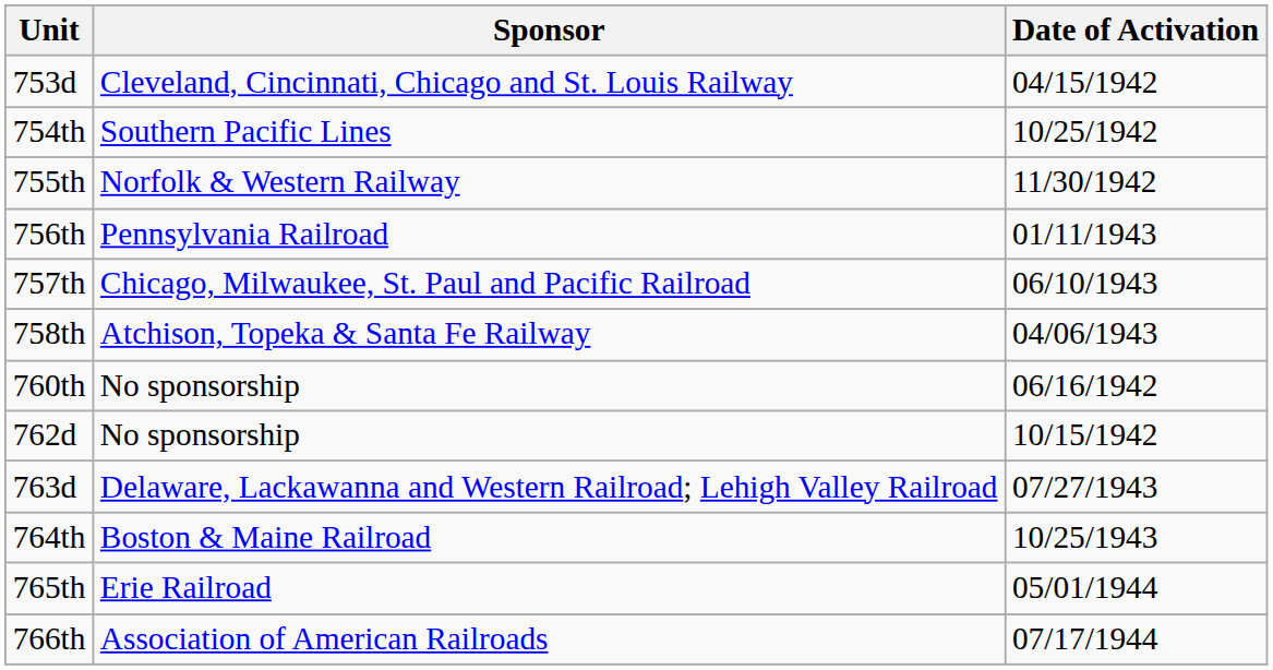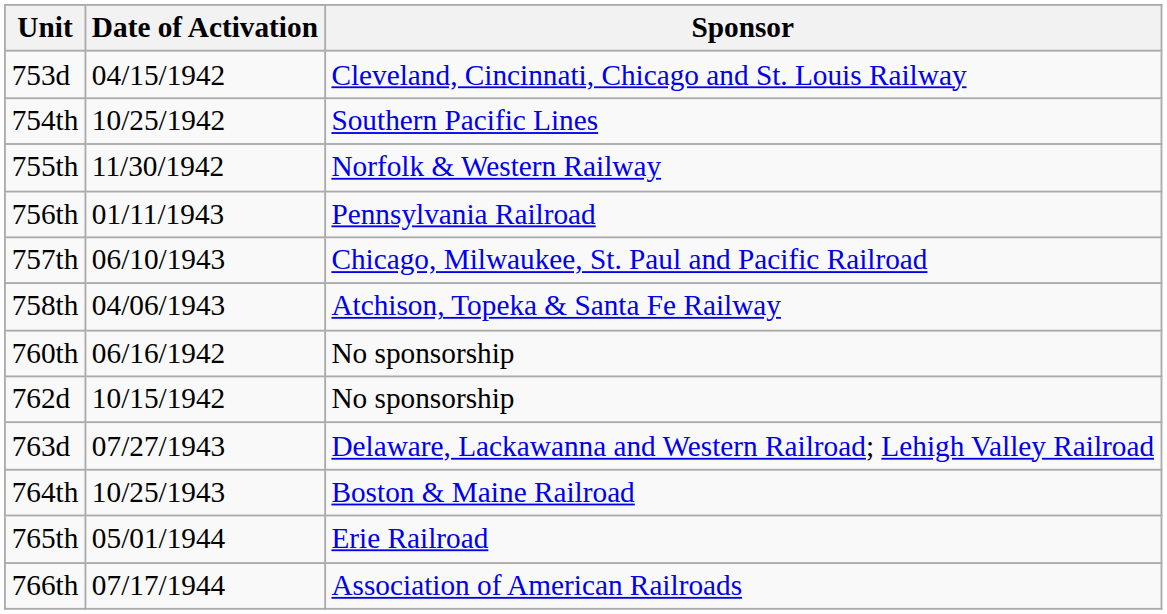columns swapped: Sponsor <-> Date of Activation
